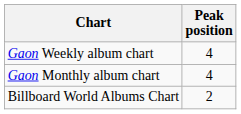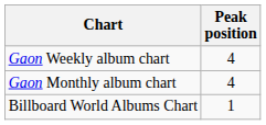Billboard World Albums Chart | Peak position: 2 -> 1
